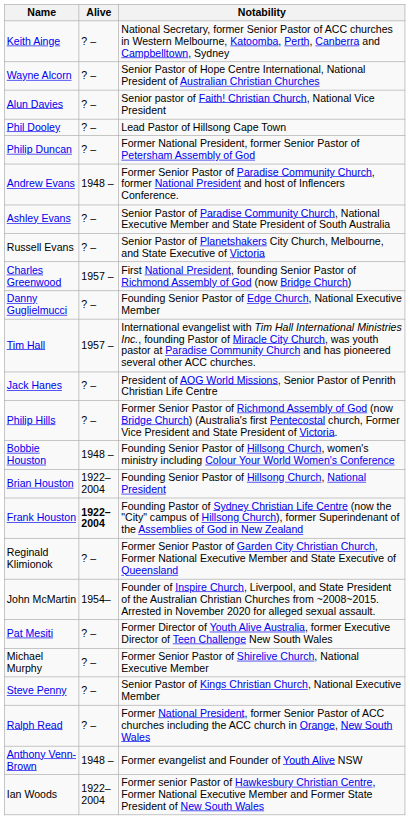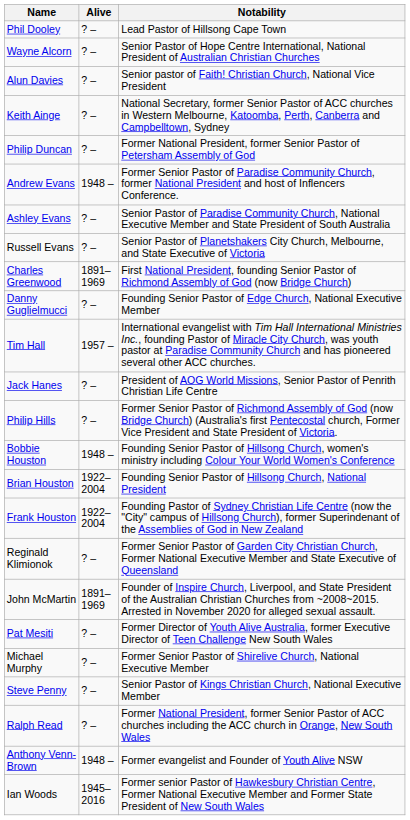rows swapped: Keith Ainge <-> Phil Dooley
Charles Greenwood | Alive: 1957 – -> 1891–1969
Frank Houston | Alive: bold -> normal
John McMartin | Alive: 1954– -> 1891–1969
Ian Woods | Alive: 1922–2004 -> 1945–2016
